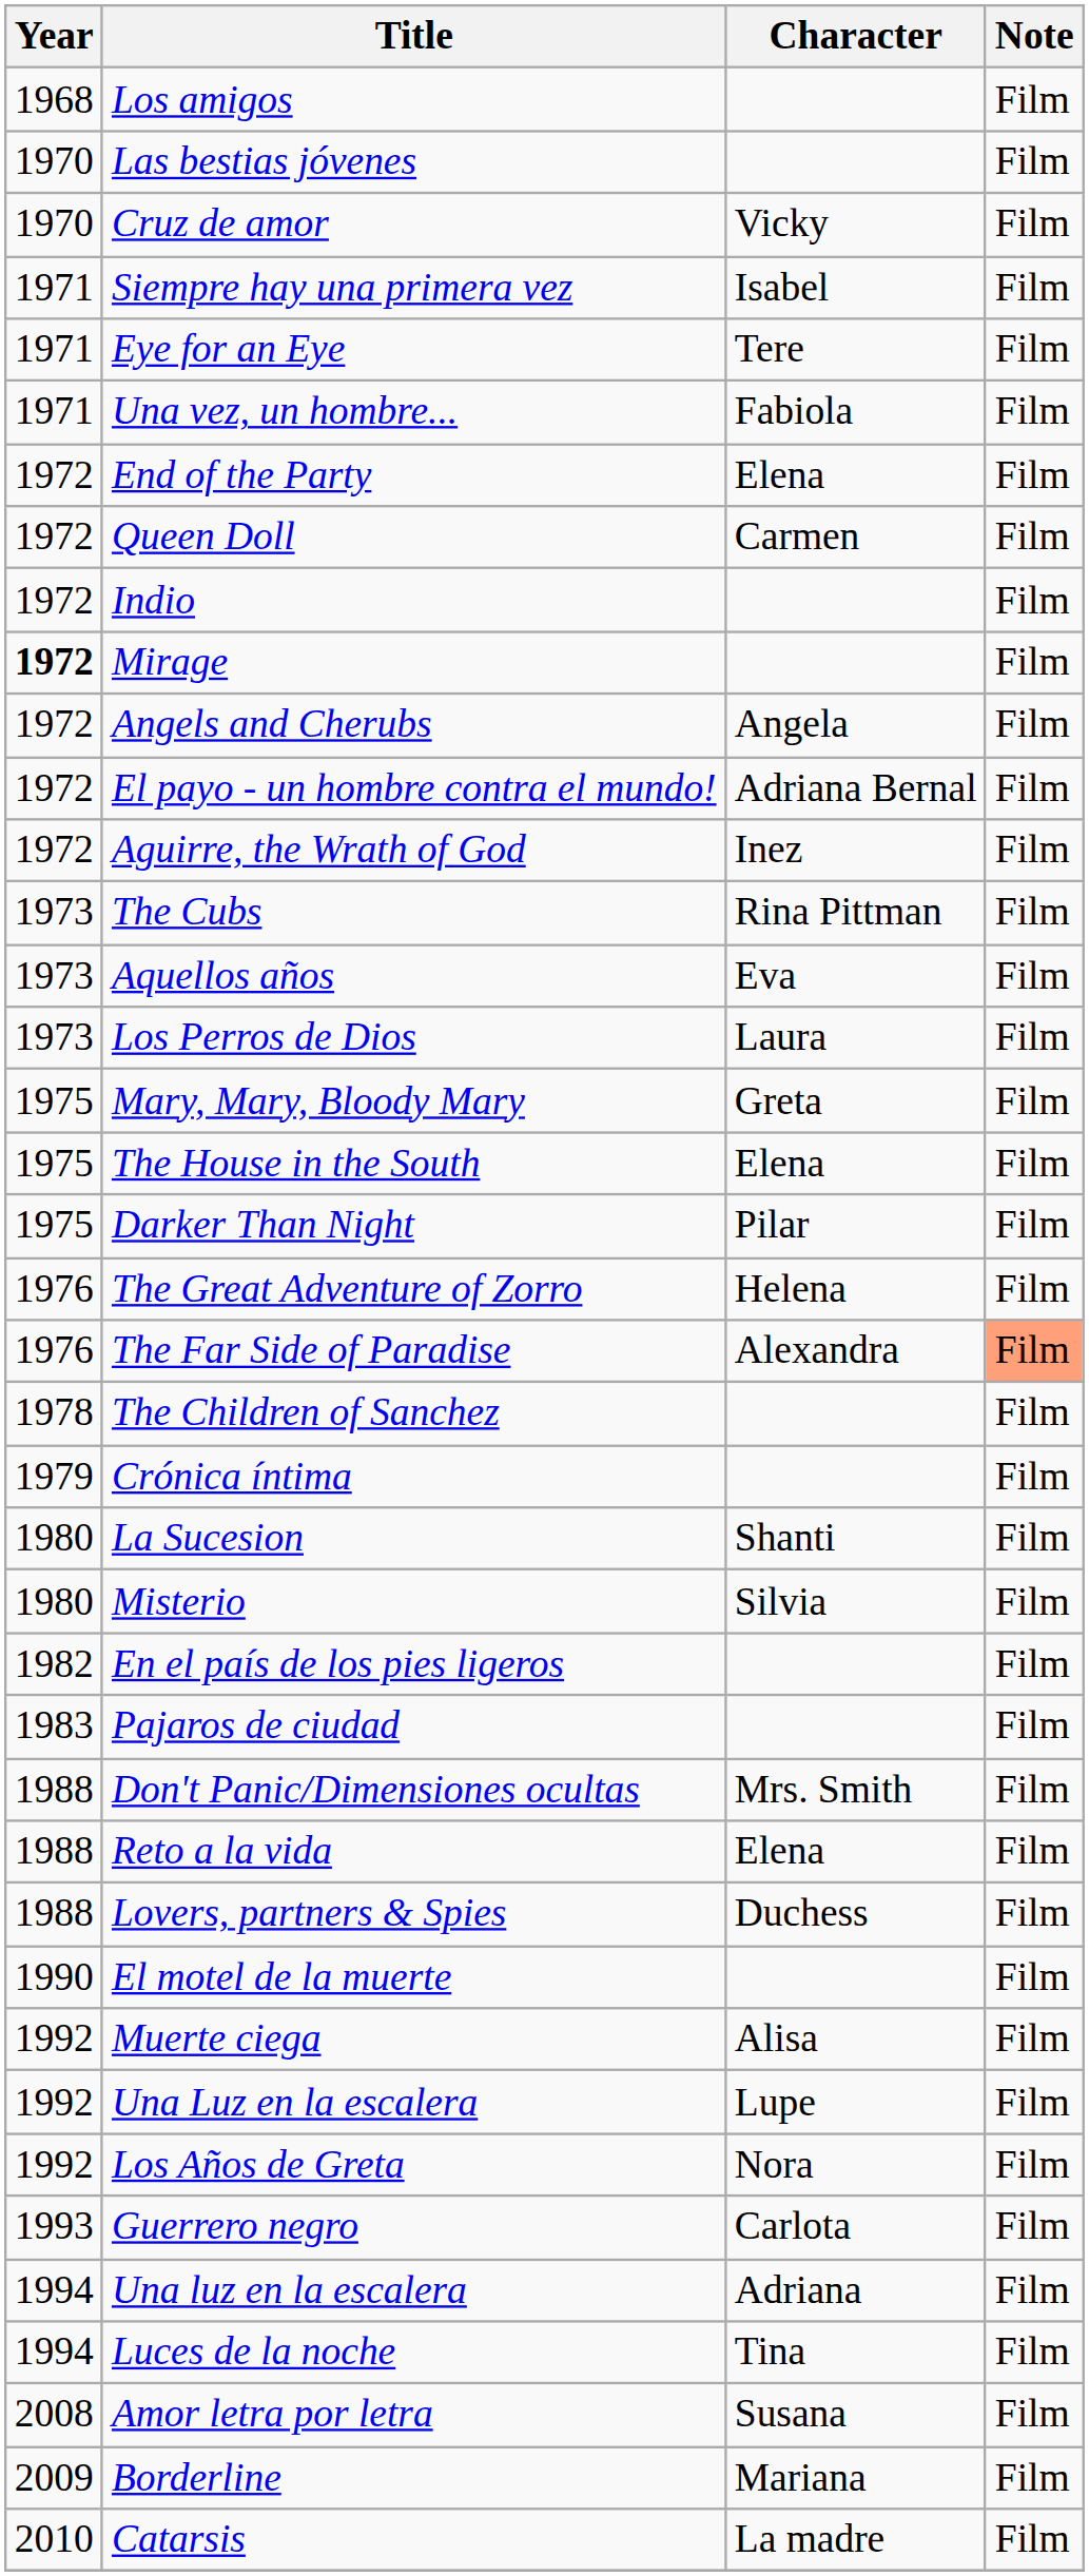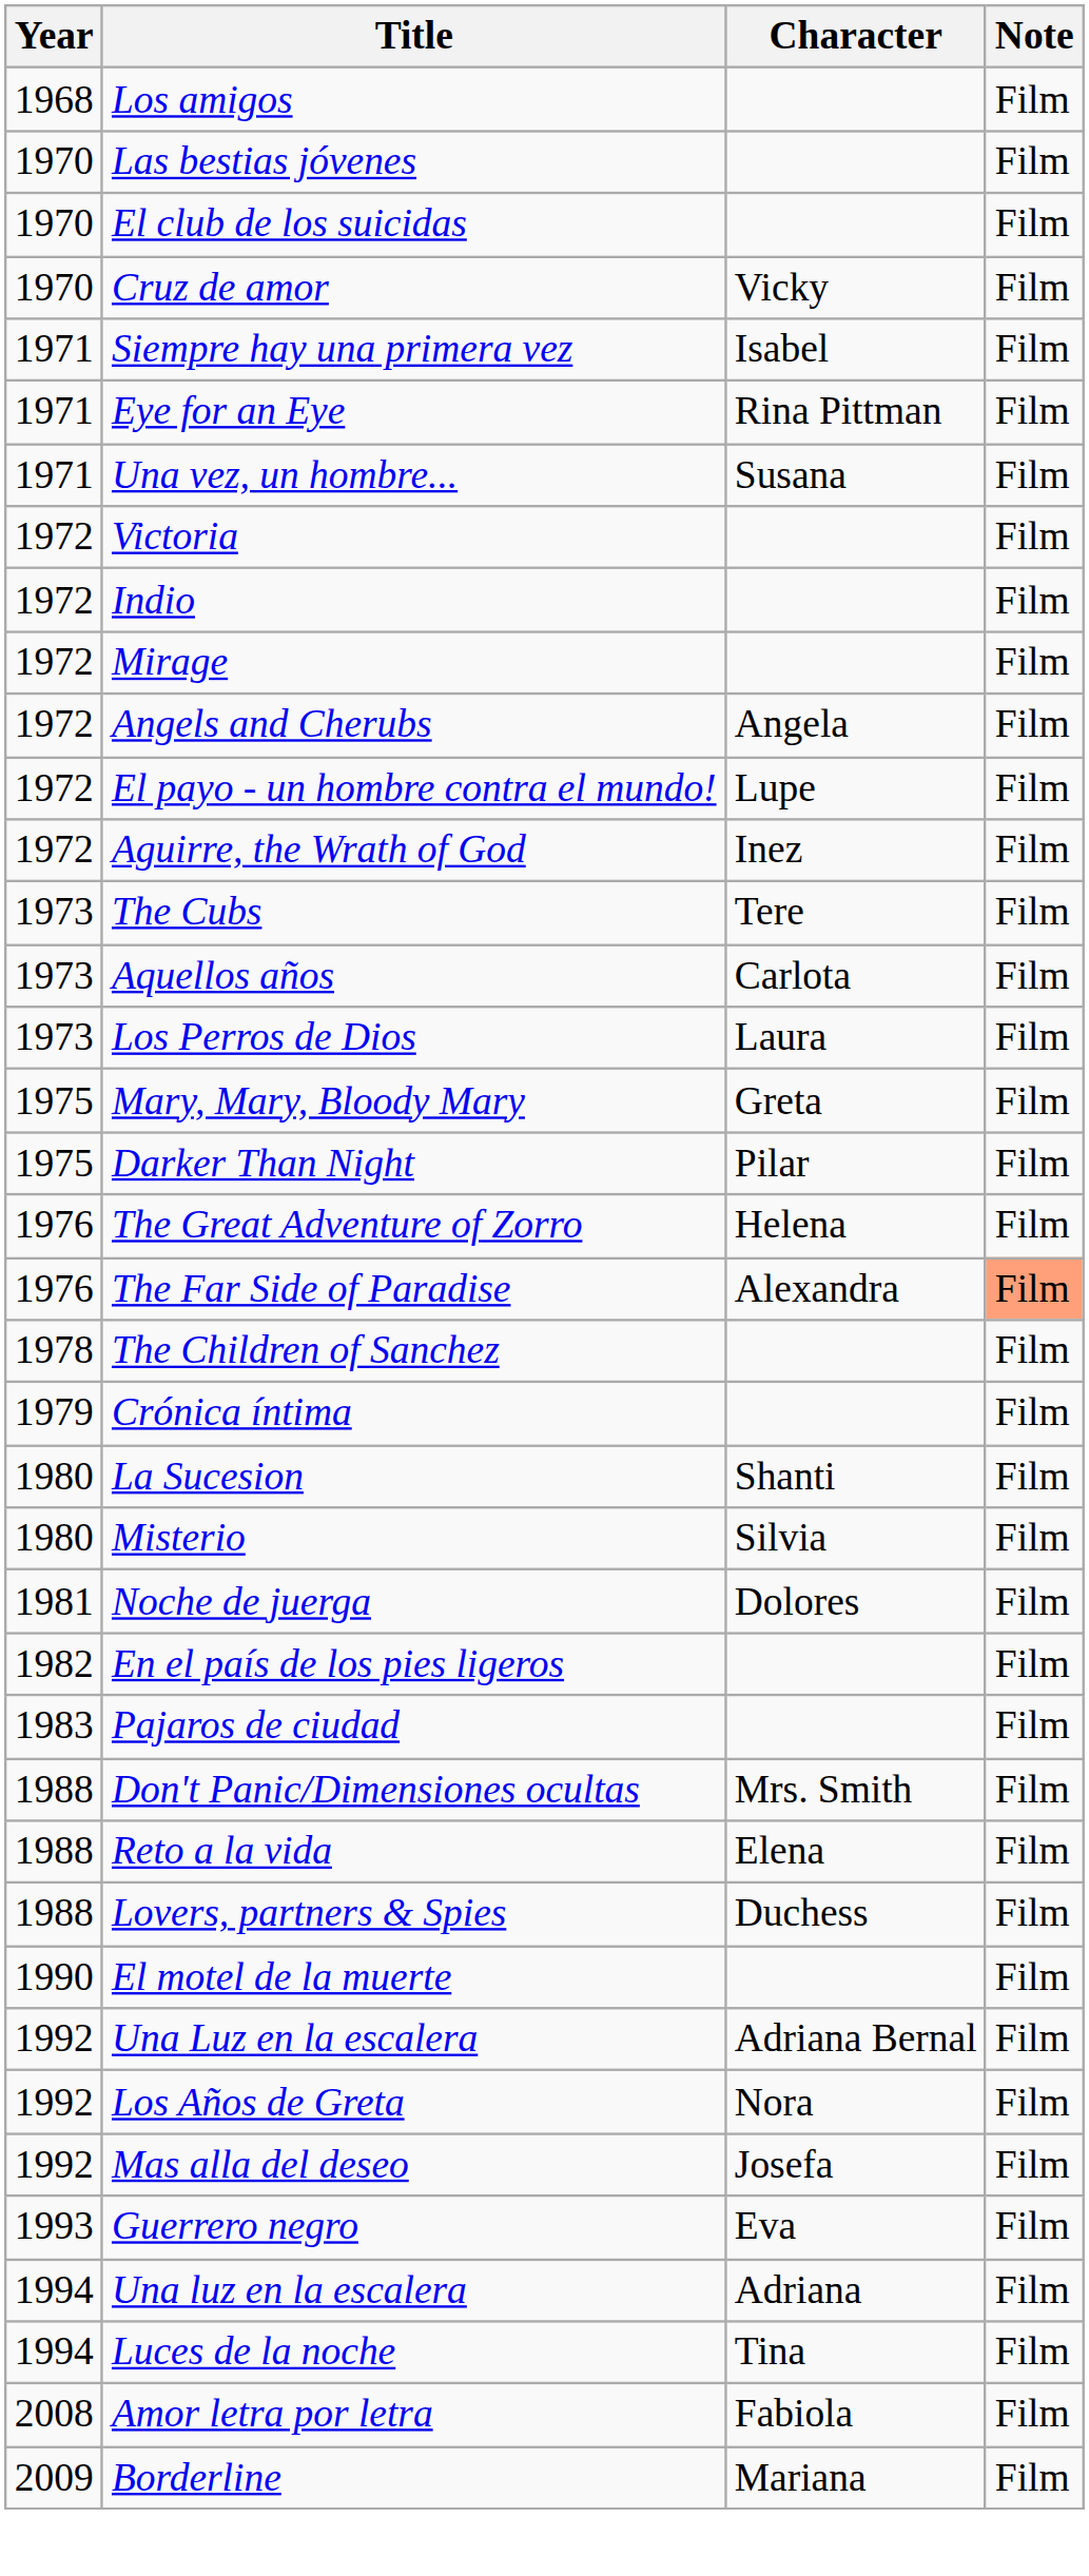+ row: 1970 | El club de los suicidas | Film
Eye for an Eye | Character: Tere -> Rina Pittman
Una vez, un hombre... | Character: Fabiola -> Susana
- row: 1972 | End of the Party | Elena | Film
+ row: 1972 | Victoria | Film
- row: 1972 | Queen Doll | Carmen | Film
Mirage | Year: bold -> normal
El payo - un hombre contra el mundo! | Character: Adriana Bernal -> Lupe
The Cubs | Character: Rina Pittman -> Tere
Aquellos años | Character: Eva -> Carlota
- row: 1975 | The House in the South | Elena | Film
+ row: 1981 | Noche de juerga | Dolores | Film
- row: 1992 | Muerte ciega | Alisa | Film
Una Luz en la escalera | Character: Lupe -> Adriana Bernal
+ row: 1992 | Mas alla del deseo | Josefa | Film
Guerrero negro | Character: Carlota -> Eva
Amor letra por letra | Character: Susana -> Fabiola
- row: 2010 | Catarsis | La madre | Film
